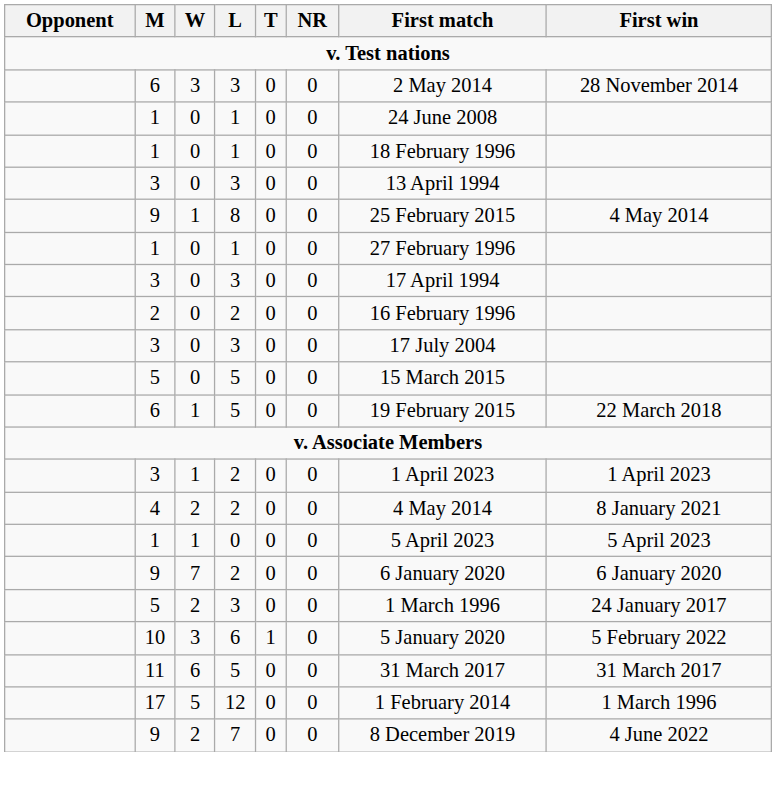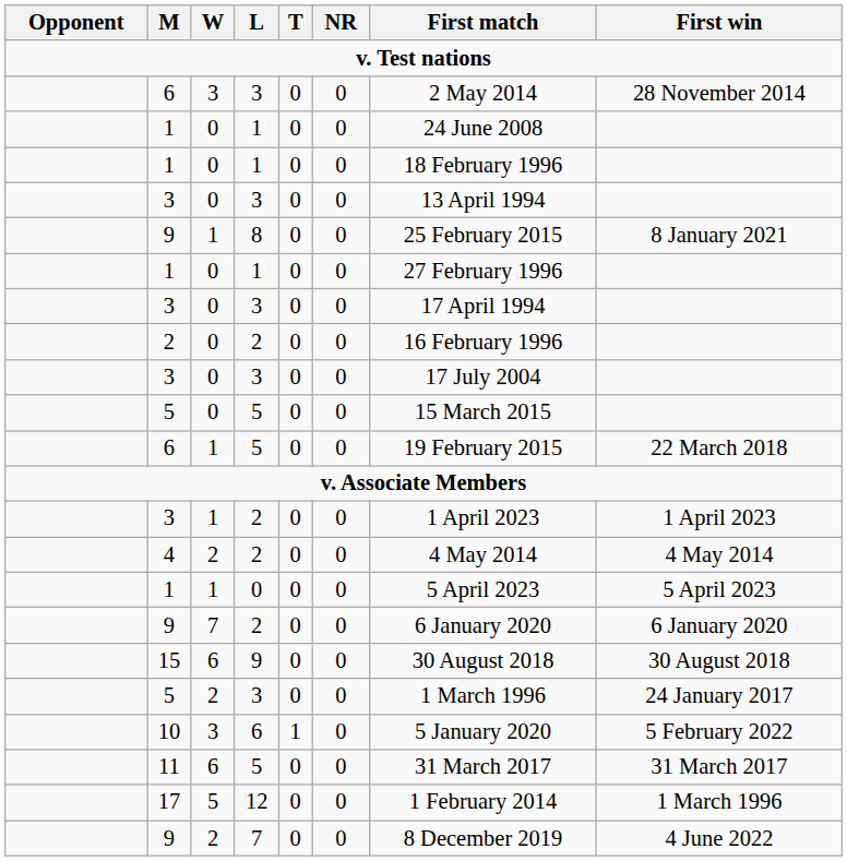9 / 8 | First win: 4 May 2014 -> 8 January 2021
4 | First win: 8 January 2021 -> 4 May 2014
+ row: 15 | 6 | 9 | 0 | 0 | 30 August 2018 | 30 August 2018
